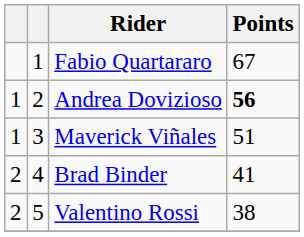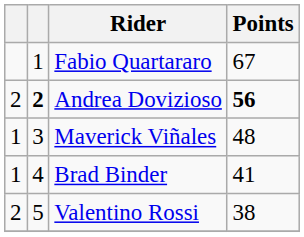Andrea Dovizioso | column 1: 1 -> 2
Andrea Dovizioso | column 2: normal -> bold
Maverick Viñales | Points: 51 -> 48
Brad Binder | column 1: 2 -> 1
